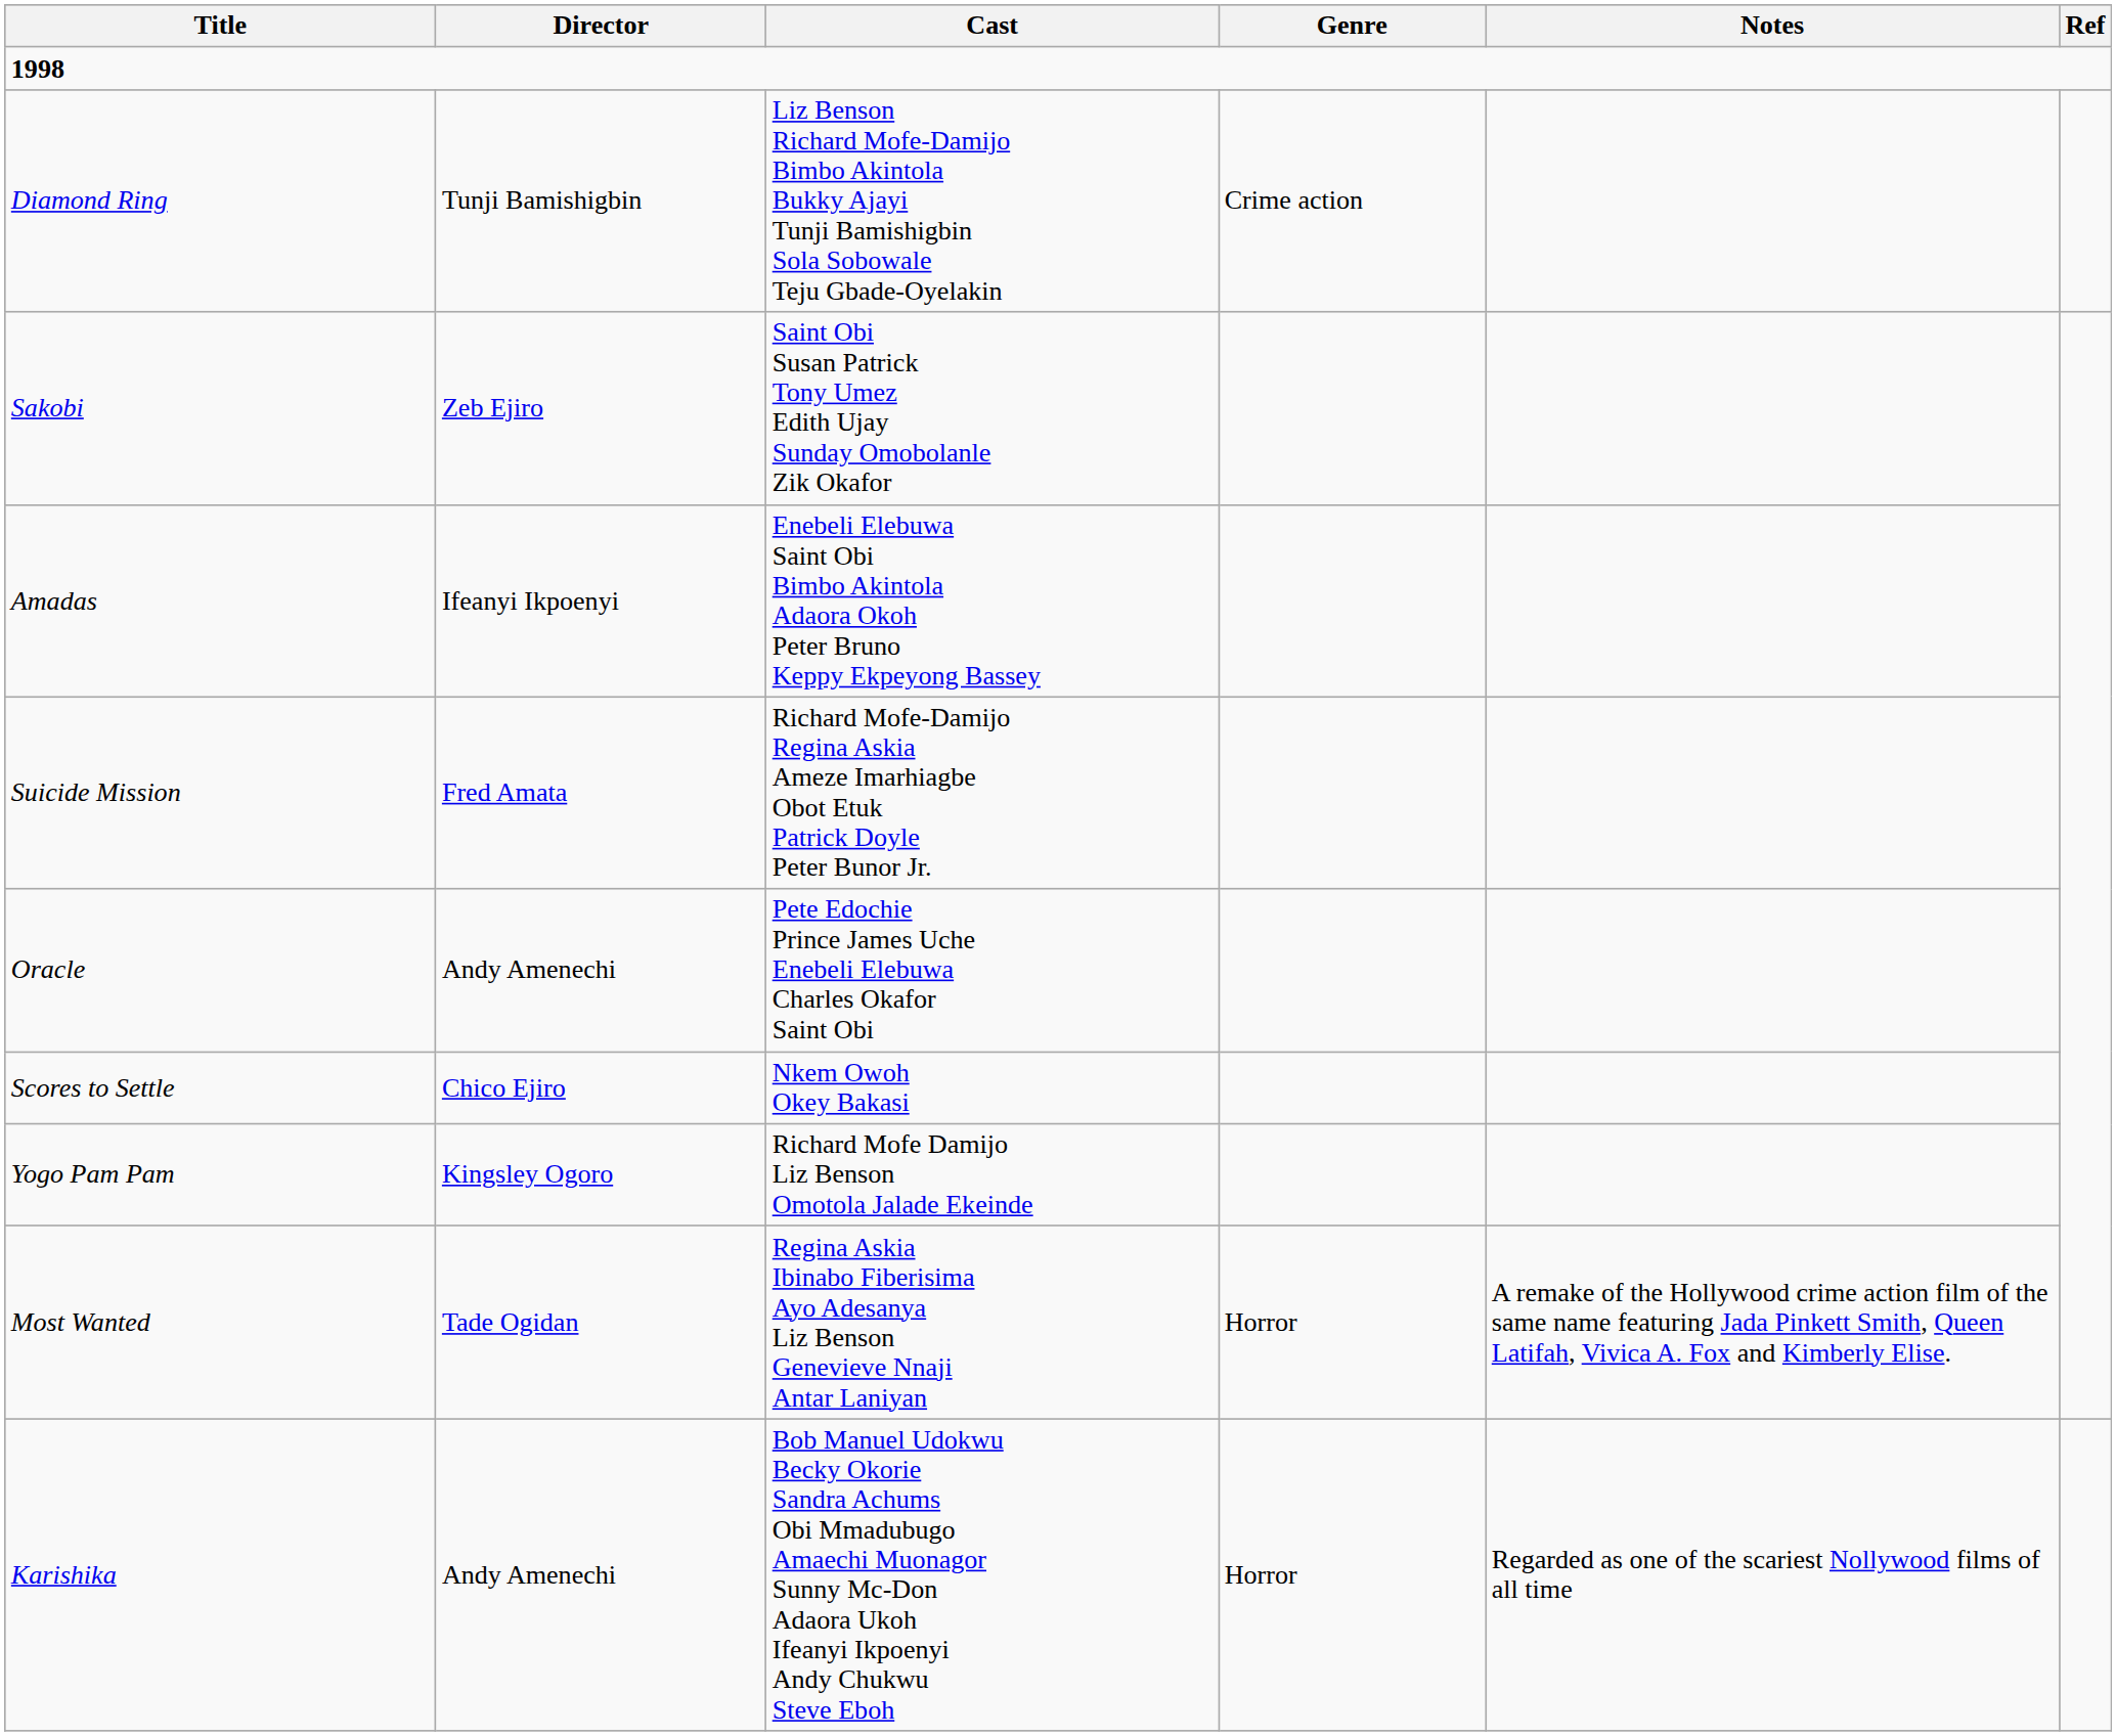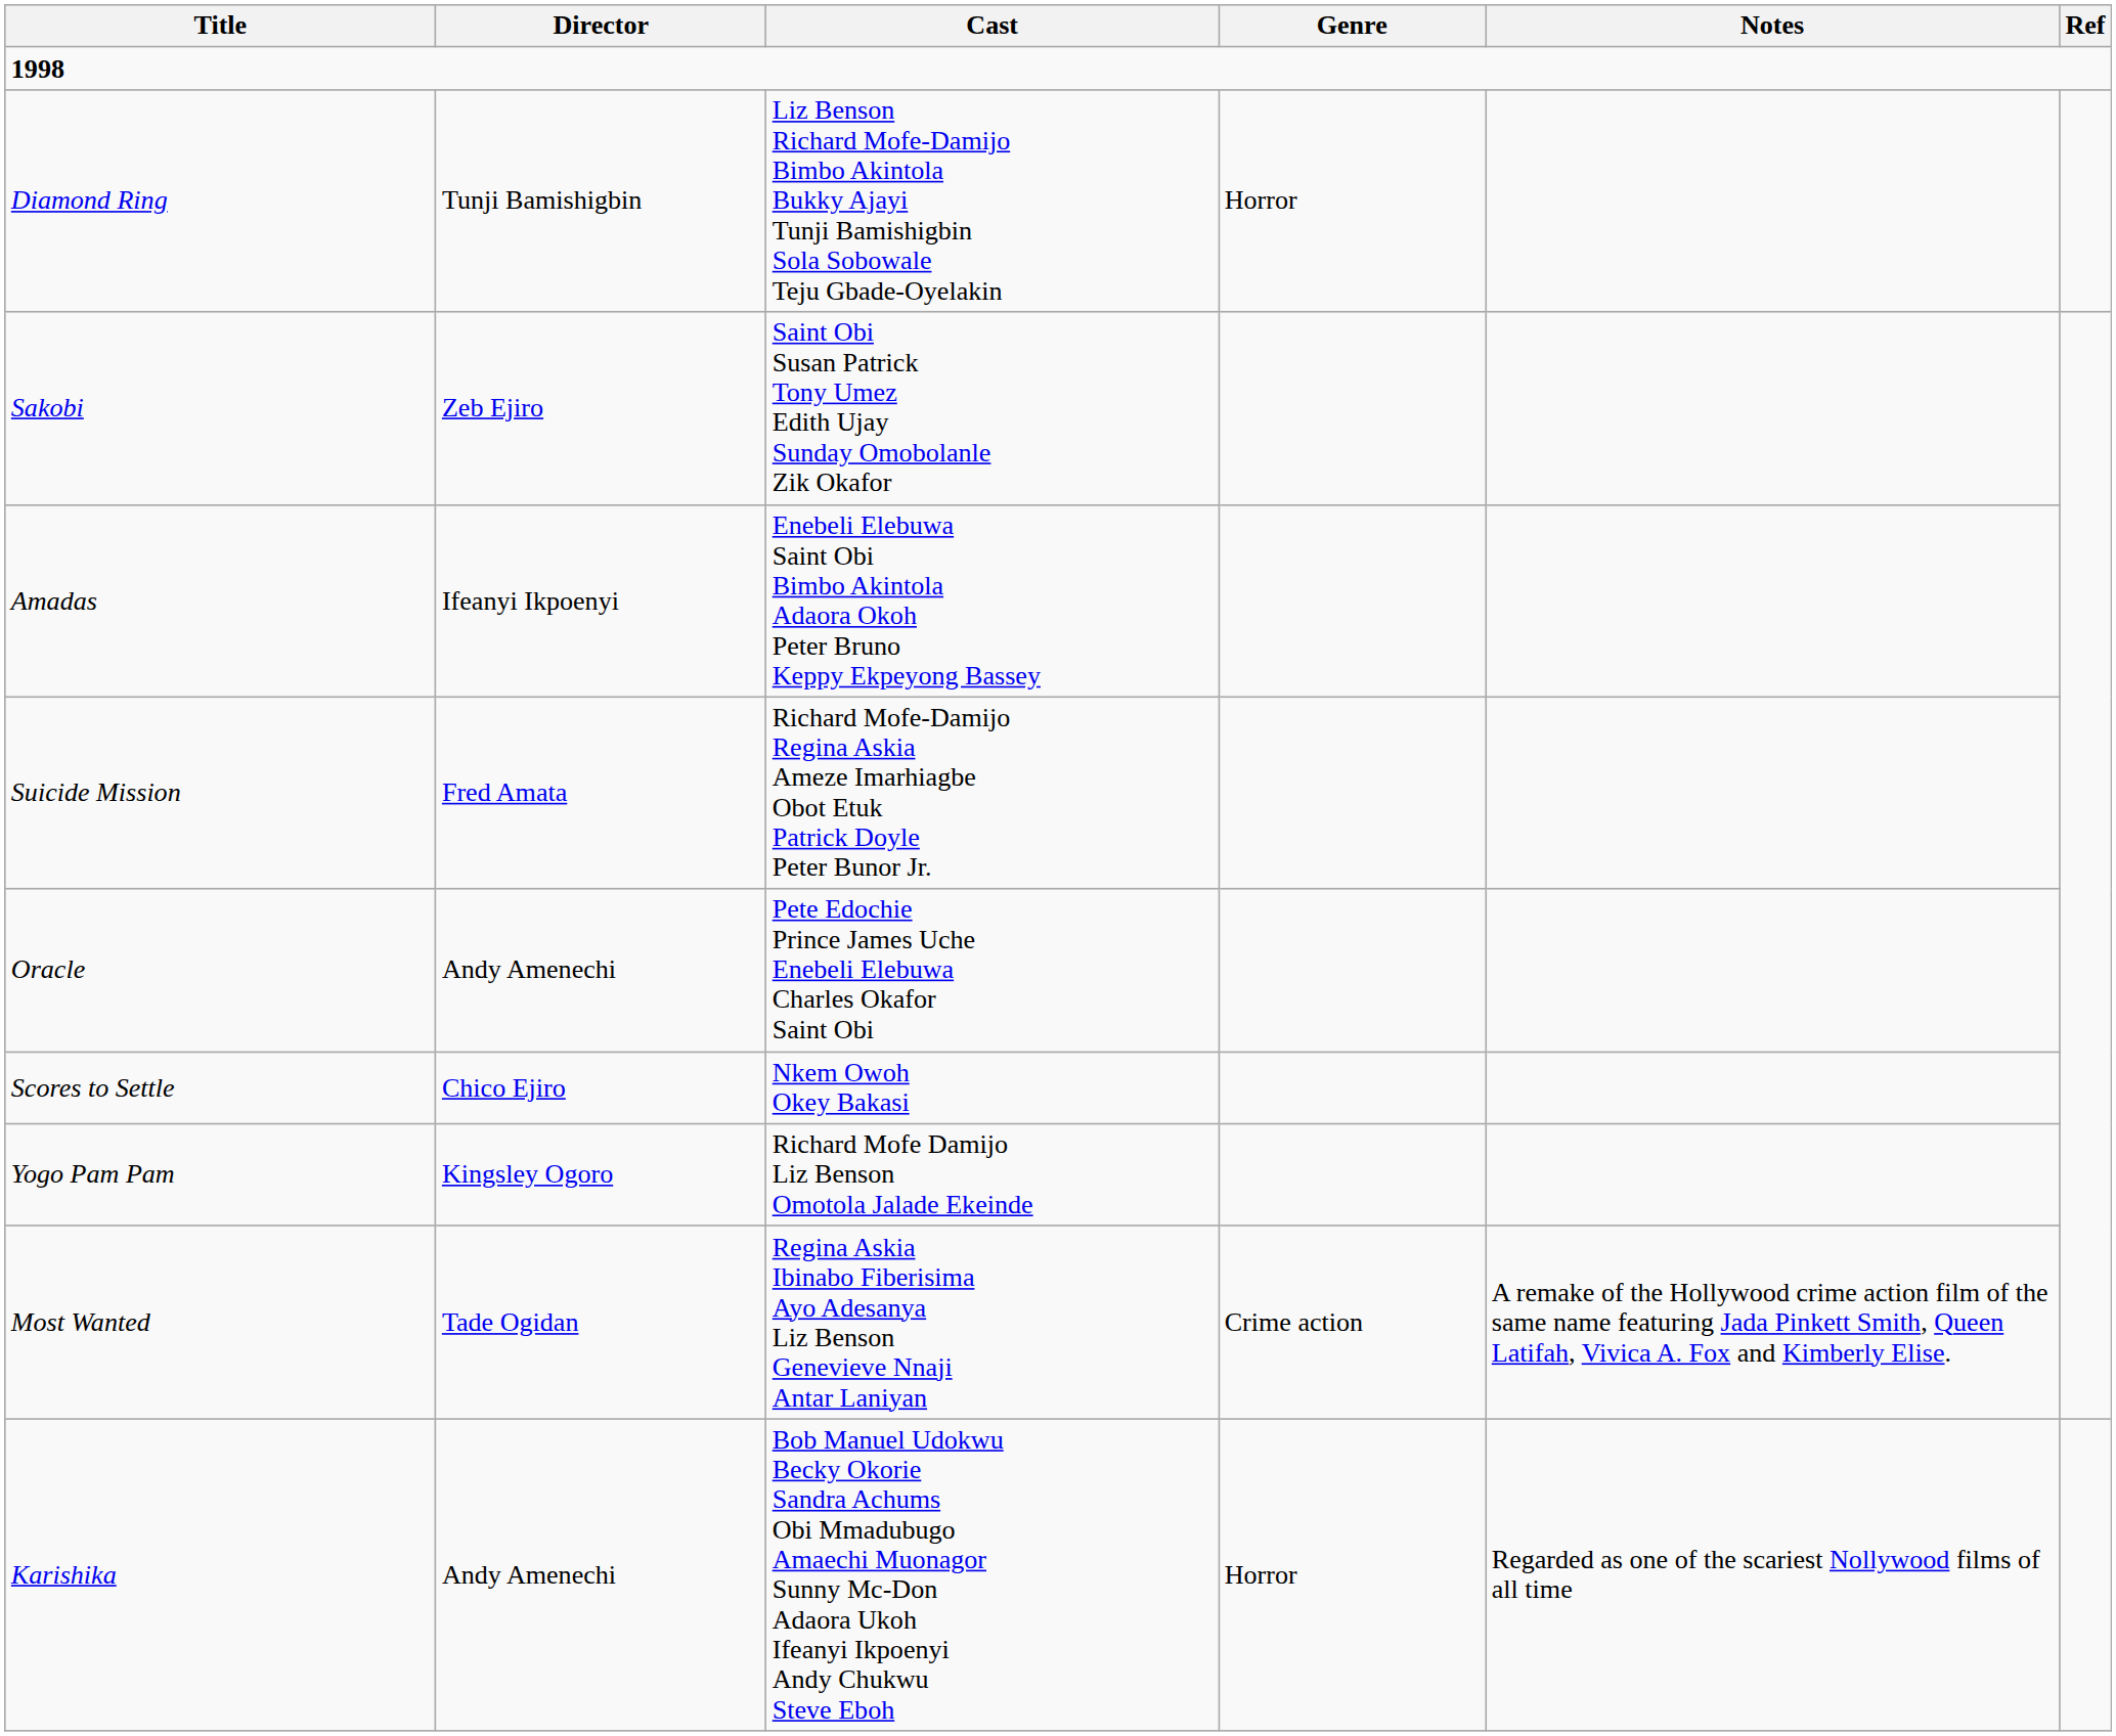Diamond Ring | Genre: Crime action -> Horror
Most Wanted | Genre: Horror -> Crime action
